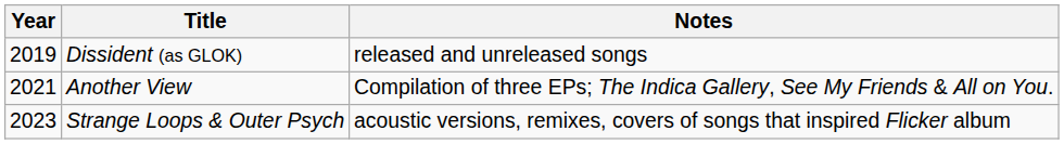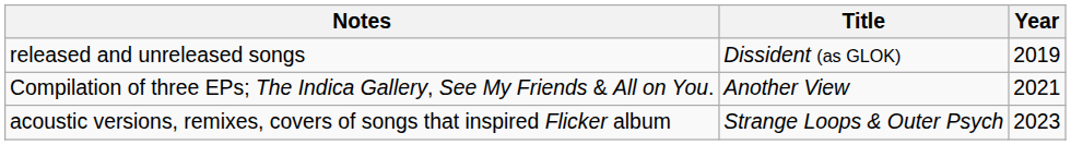columns swapped: Year <-> Notes
